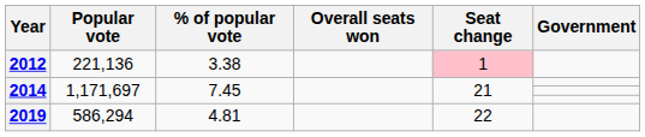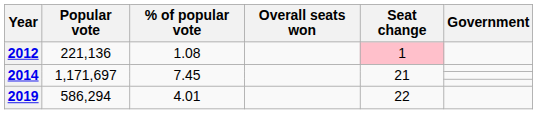2012 | % of popular vote: 3.38 -> 1.08
2019 | % of popular vote: 4.81 -> 4.01
